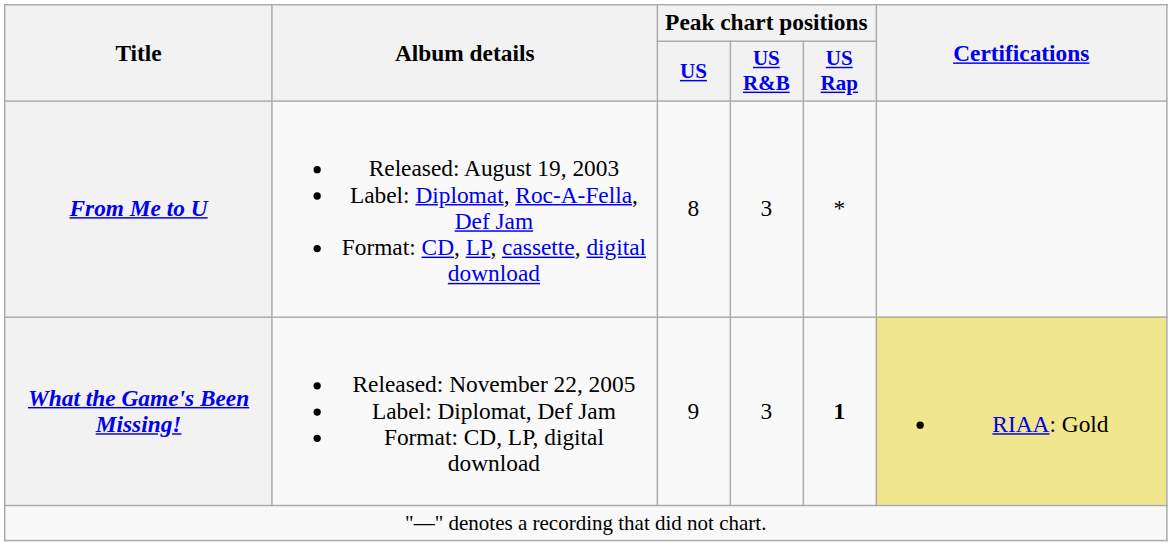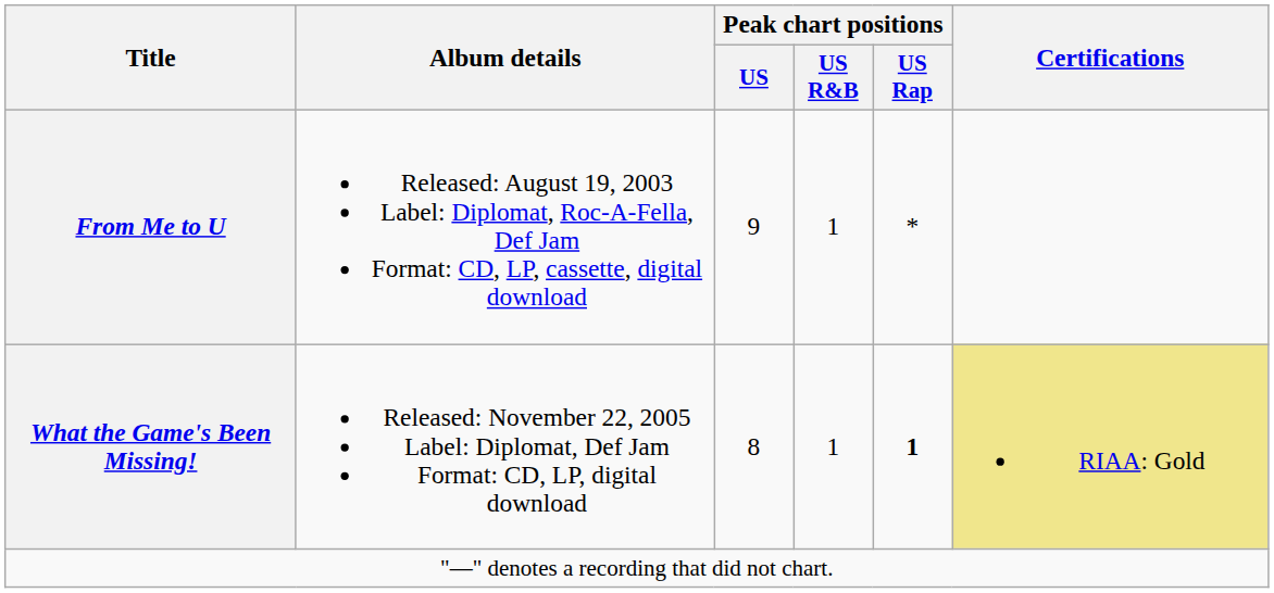From Me to U | Peak chart positions / US: 8 -> 9
From Me to U | Peak chart positions / US R&B: 3 -> 1
What the Game's Been Missing! | Peak chart positions / US: 9 -> 8
What the Game's Been Missing! | Peak chart positions / US R&B: 3 -> 1
